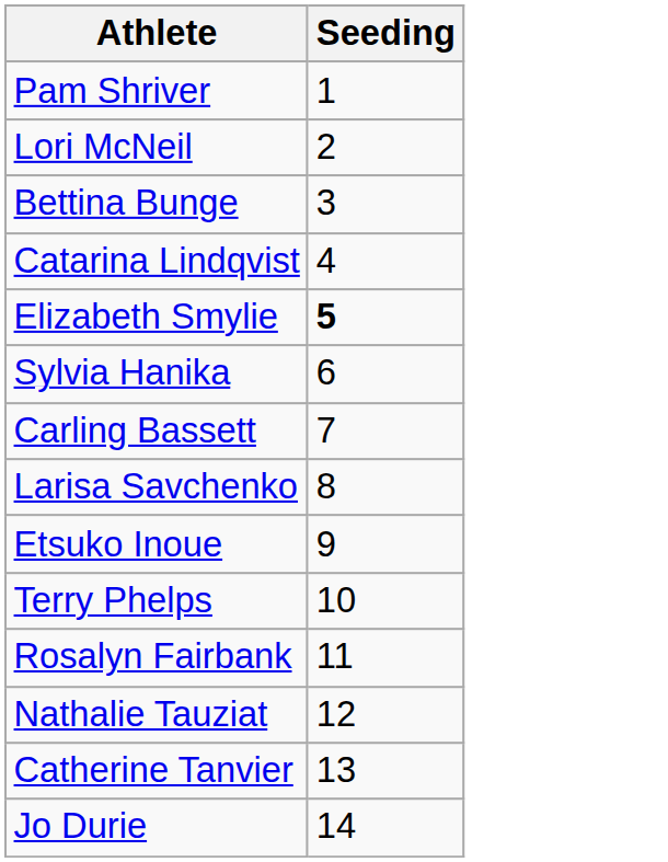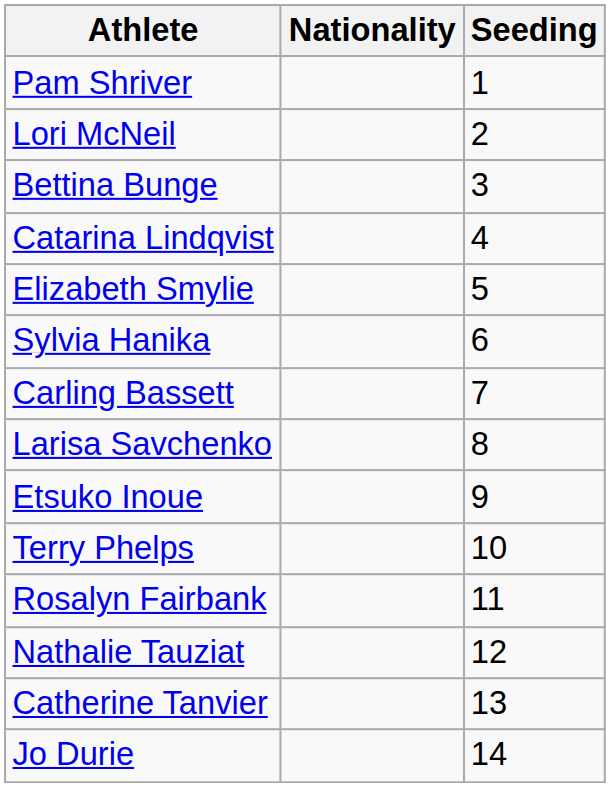+ column: Nationality
Elizabeth Smylie | Seeding: bold -> normal
